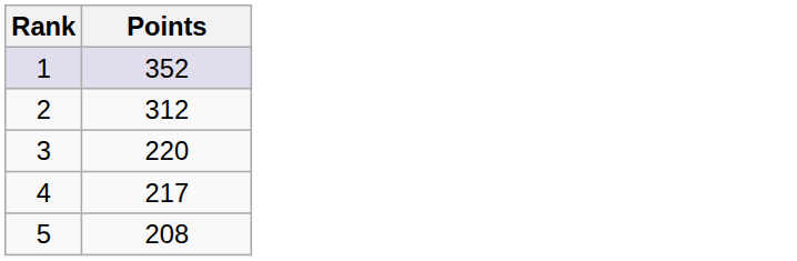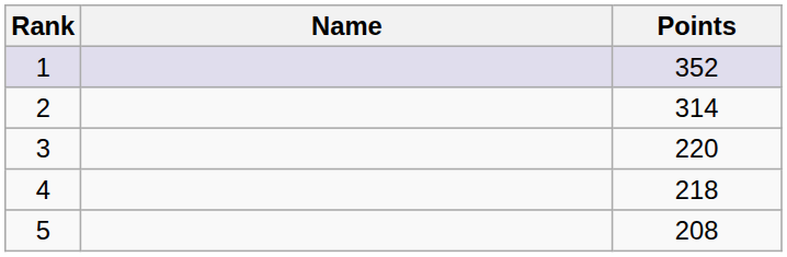+ column: Name
2 | Points: 312 -> 314
4 | Points: 217 -> 218
